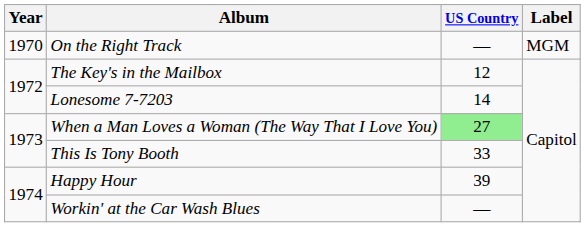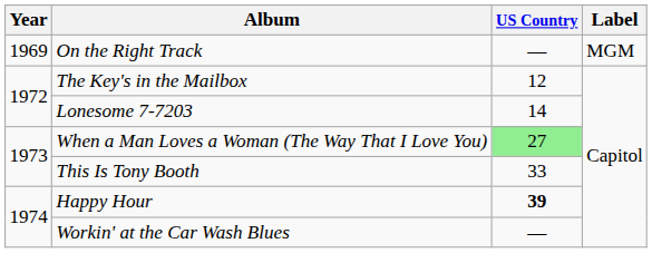On the Right Track | Year: 1970 -> 1969
Happy Hour | US Country: normal -> bold
